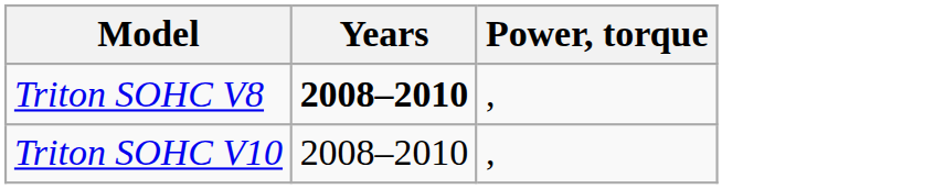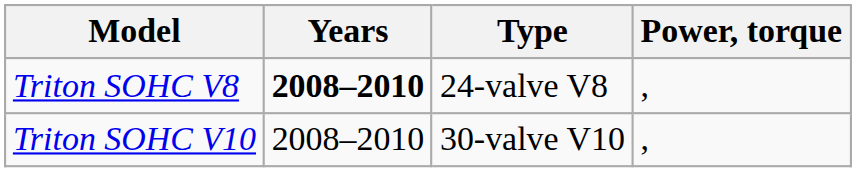+ column: Type | 24-valve V8 | 30-valve V10
